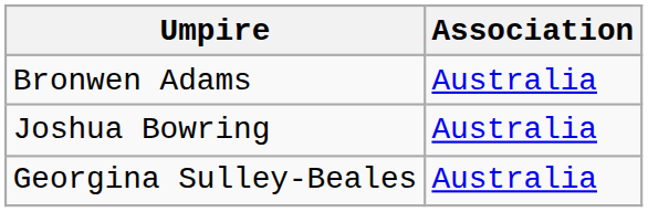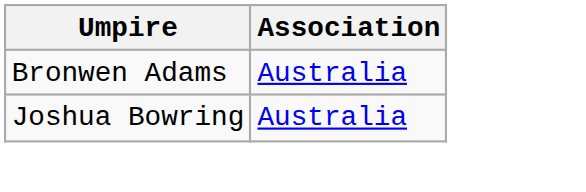- row: Georgina Sulley-Beales | Australia
